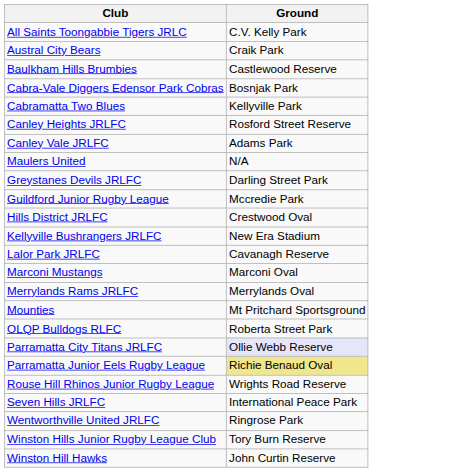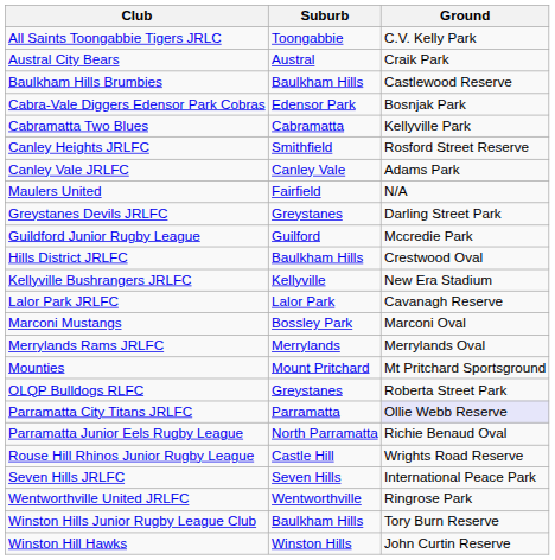+ column: Suburb | Toongabbie | Austral | Baulkham Hills | Edensor Park | Cabramatta | Smithfield | Canley Vale | Fairfield | Greystanes | Guilford | Baulkham Hills | Kellyville | Lalor Park | Bossley Park | Merrylands | Mount Pritchard | Greystanes | Parramatta | North Parramatta | Castle Hill | Seven Hills | Wentworthville | Baulkham Hills | Winston Hills
Parramatta Junior Eels Rugby League | Ground: khaki background -> no background
